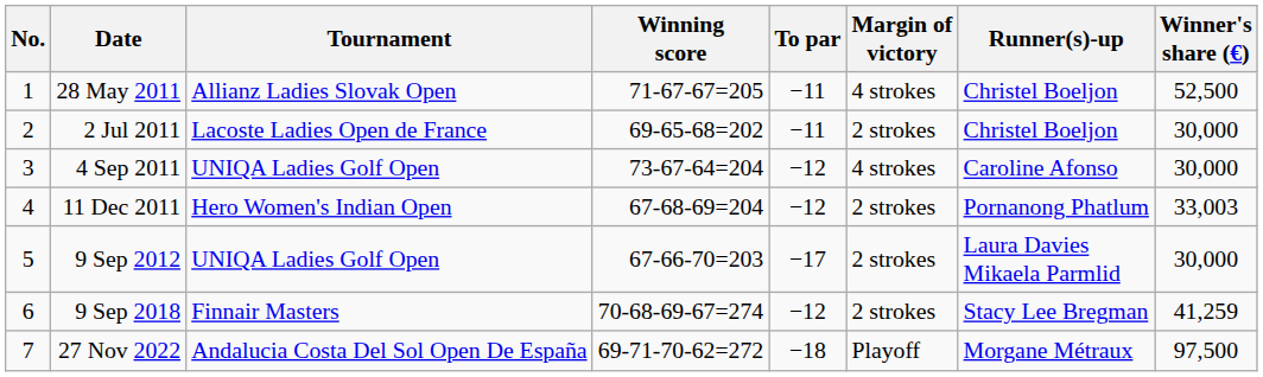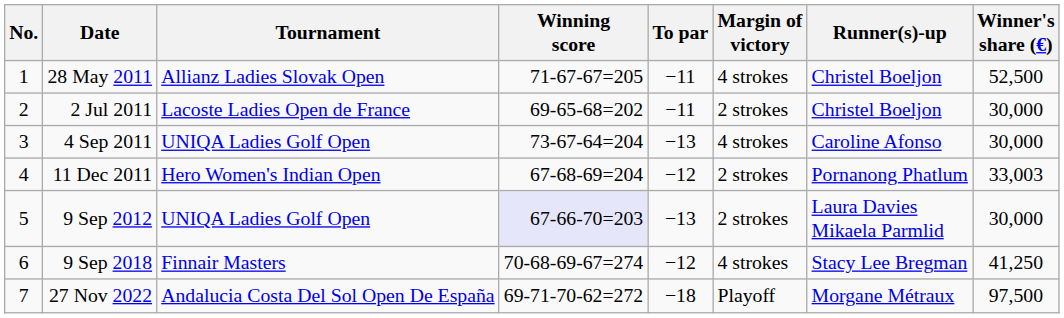4 Sep 2011 | To par: −12 -> −13
9 Sep 2012 | Winning score: no background -> lavender background
9 Sep 2012 | To par: −17 -> −13
9 Sep 2018 | Margin of victory: 2 strokes -> 4 strokes
9 Sep 2018 | Winner's share (€): 41,259 -> 41,250
